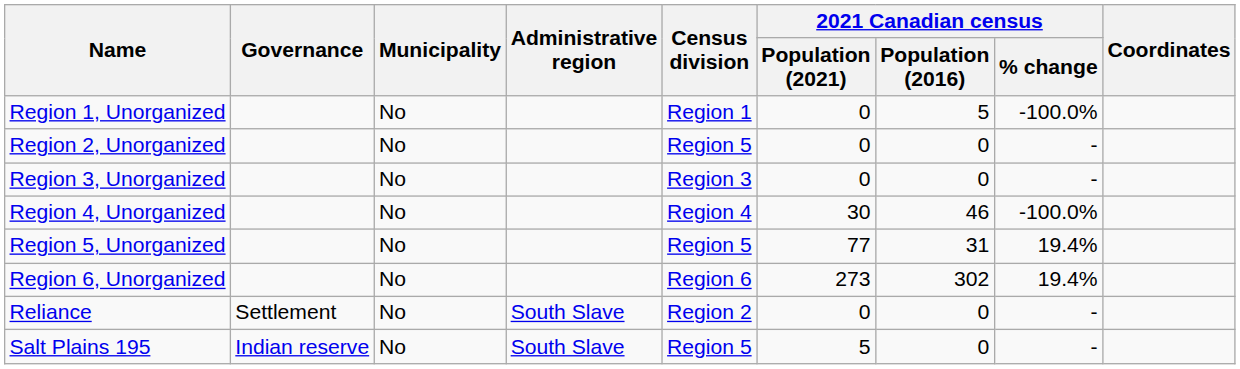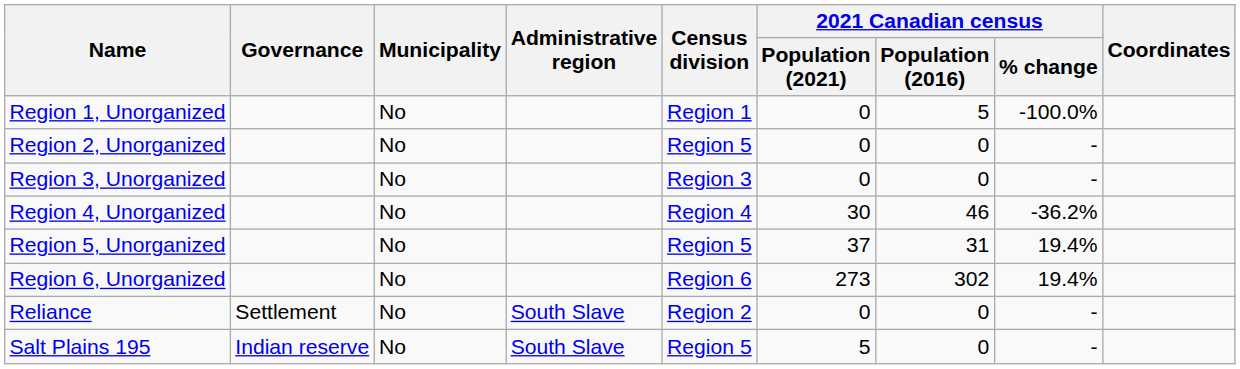Region 4, Unorganized | 2021 Canadian census / % change: -100.0% -> -36.2%
Region 5, Unorganized | 2021 Canadian census / Population (2021): 77 -> 37
